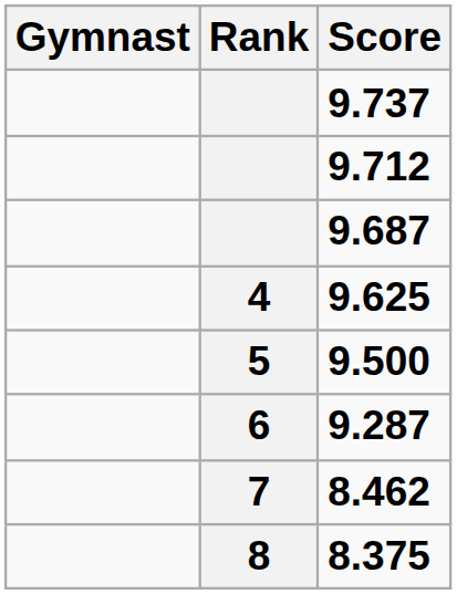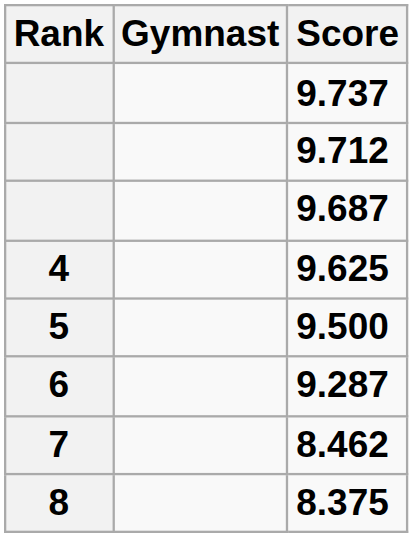columns swapped: Rank <-> Gymnast
